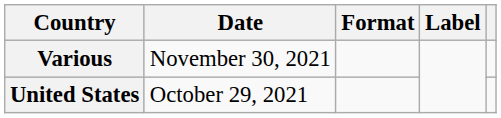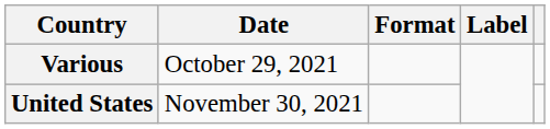Various | Date: November 30, 2021 -> October 29, 2021
United States | Date: October 29, 2021 -> November 30, 2021
